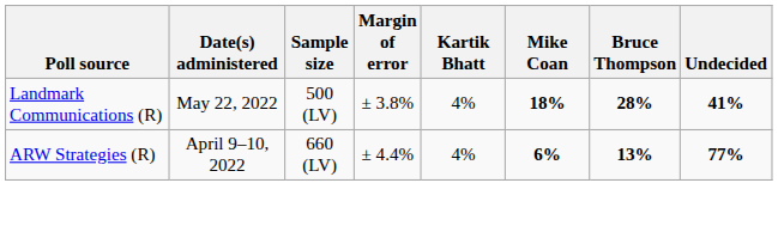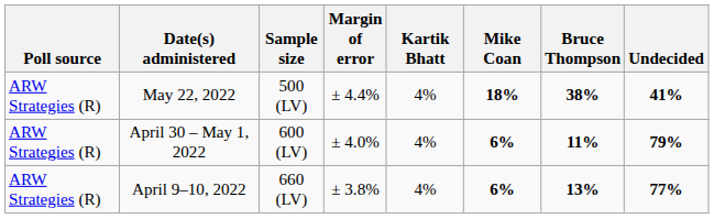May 22, 2022 | Poll source: Landmark Communications (R) -> ARW Strategies (R)
May 22, 2022 | Margin of error: ± 3.8% -> ± 4.4%
May 22, 2022 | Bruce Thompson: 28% -> 38%
+ row: ARW Strategies (R) | April 30 – May 1, 2022 | 600 (LV) | ± 4.0% | 4% | 6% | 11% | 79%
April 9–10, 2022 | Margin of error: ± 4.4% -> ± 3.8%
